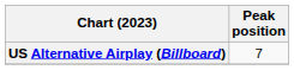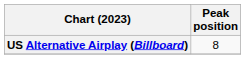US Alternative Airplay (Billboard) | Peak position: 7 -> 8
